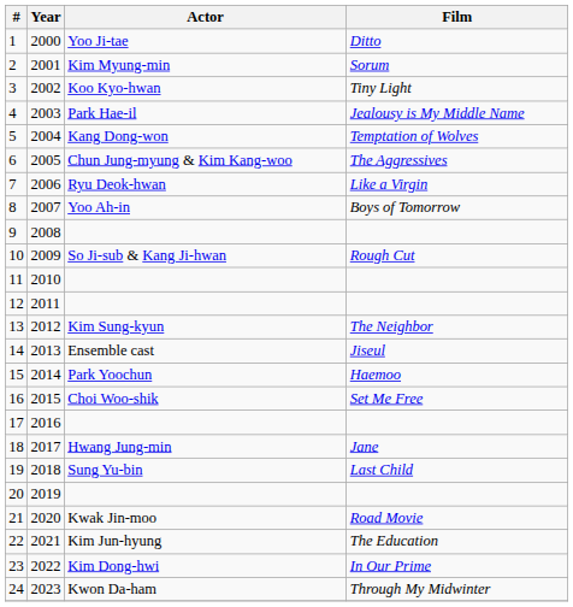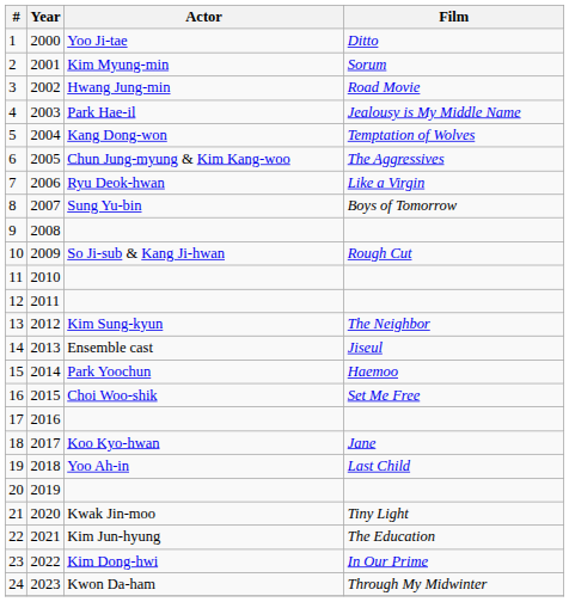3 | Actor: Koo Kyo-hwan -> Hwang Jung-min
3 | Film: Tiny Light -> Road Movie
8 | Actor: Yoo Ah-in -> Sung Yu-bin
18 | Actor: Hwang Jung-min -> Koo Kyo-hwan
19 | Actor: Sung Yu-bin -> Yoo Ah-in
21 | Film: Road Movie -> Tiny Light
